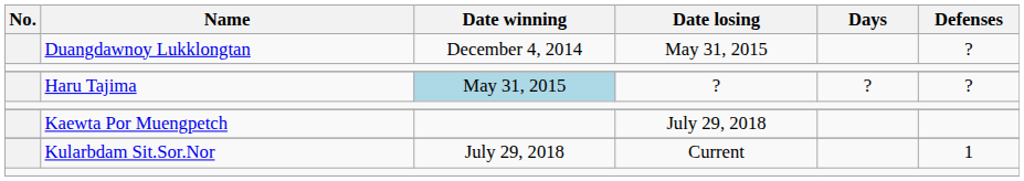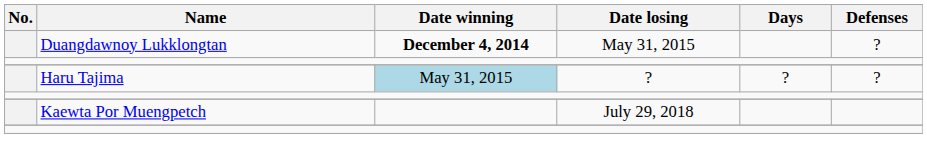Duangdawnoy Lukklongtan | Date winning: normal -> bold
- row: Kularbdam Sit.Sor.Nor | July 29, 2018 | Current | 1
